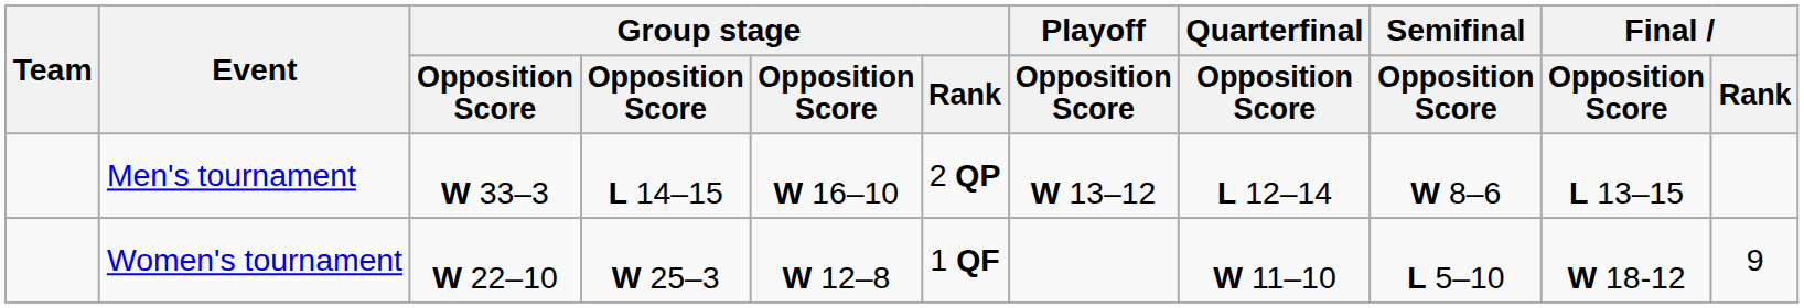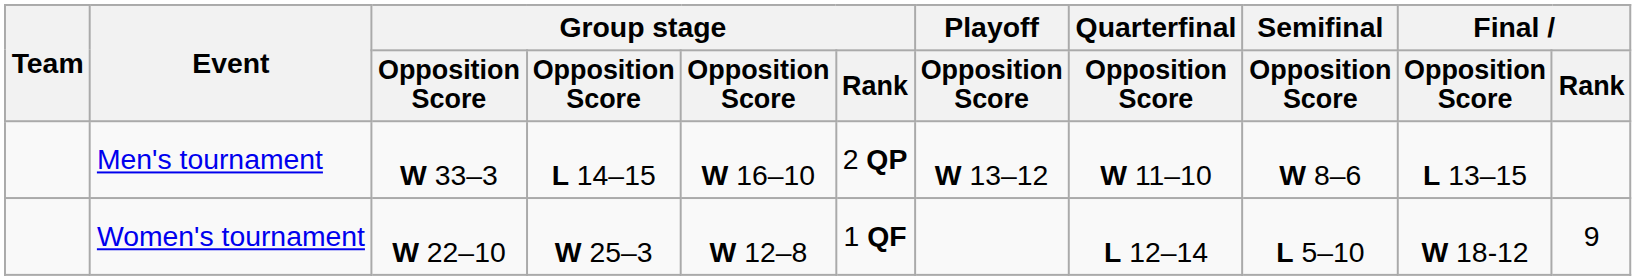Men's tournament | Quarterfinal / Opposition Score: L 12–14 -> W 11–10
Women's tournament | Quarterfinal / Opposition Score: W 11–10 -> L 12–14
